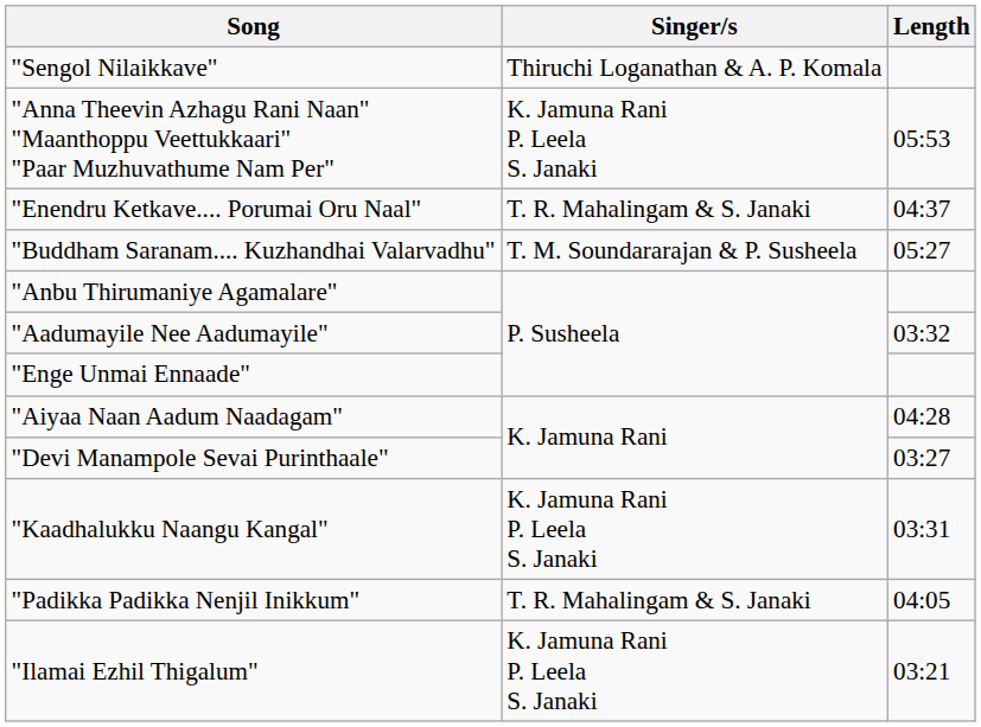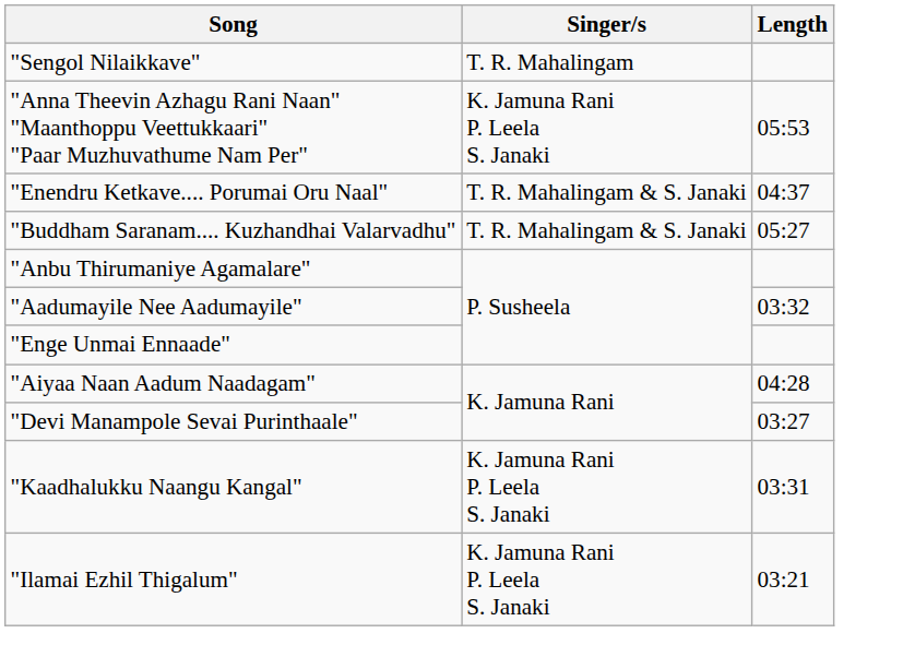"Sengol Nilaikkave" | Singer/s: Thiruchi Loganathan & A. P. Komala -> T. R. Mahalingam
"Buddham Saranam.... Kuzhandhai Valarvadhu" | Singer/s: T. M. Soundararajan & P. Susheela -> T. R. Mahalingam & S. Janaki
- row: "Padikka Padikka Nenjil Inikkum" | T. R. Mahalingam & S. Janaki | 04:05
